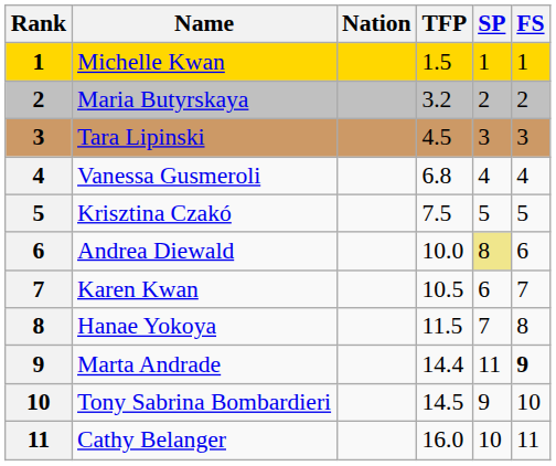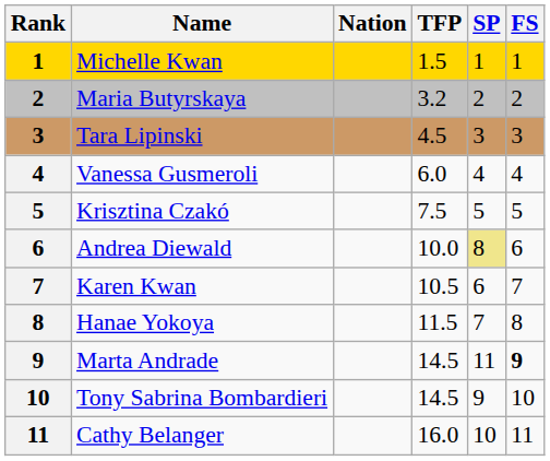Vanessa Gusmeroli | TFP: 6.8 -> 6.0
Marta Andrade | TFP: 14.4 -> 14.5
